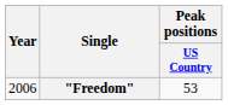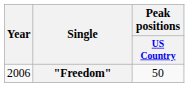"Freedom" | Peak positions / US Country: 53 -> 50
